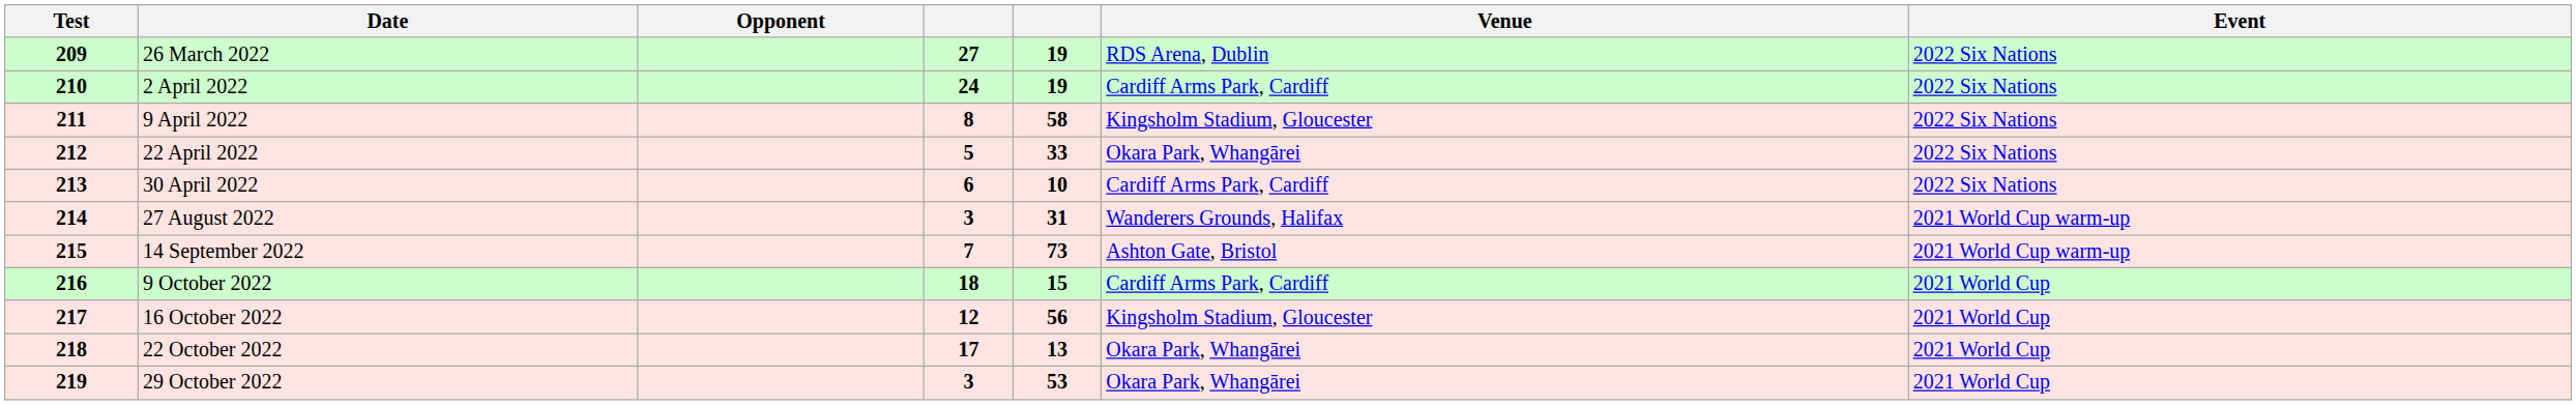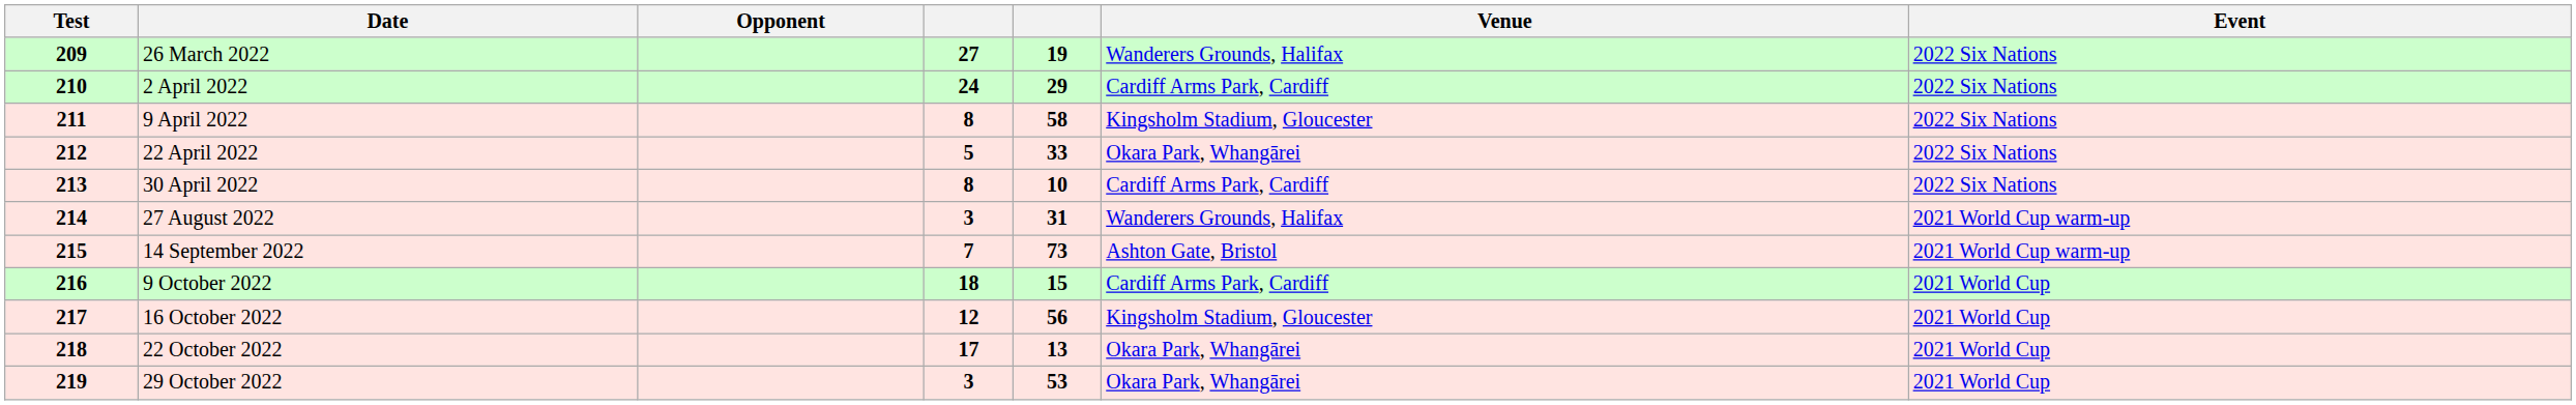26 March 2022 | Venue: RDS Arena, Dublin -> Wanderers Grounds, Halifax
2 April 2022 | column 5: 19 -> 29
30 April 2022 | column 4: 6 -> 8
